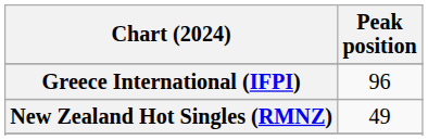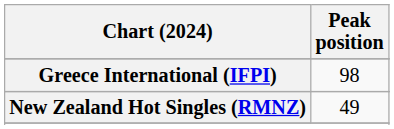Greece International (IFPI) | Peak position: 96 -> 98
